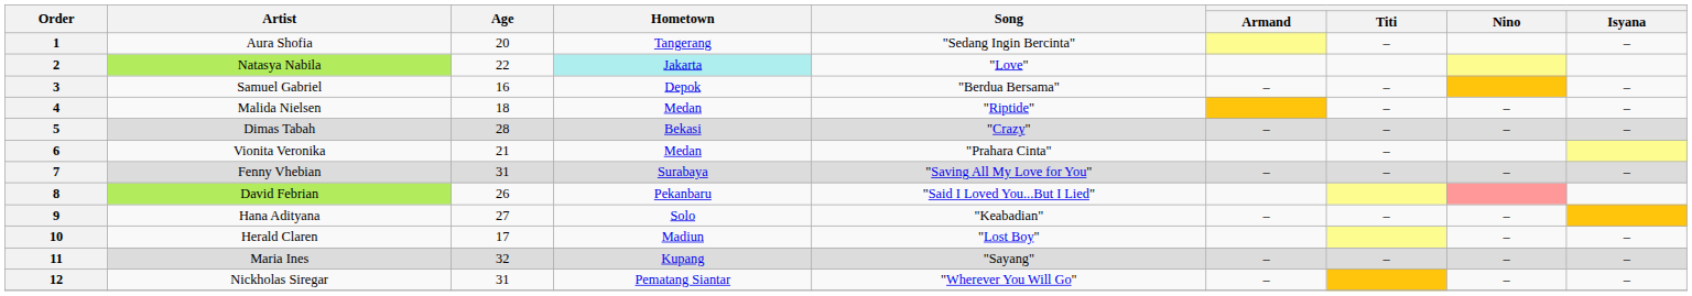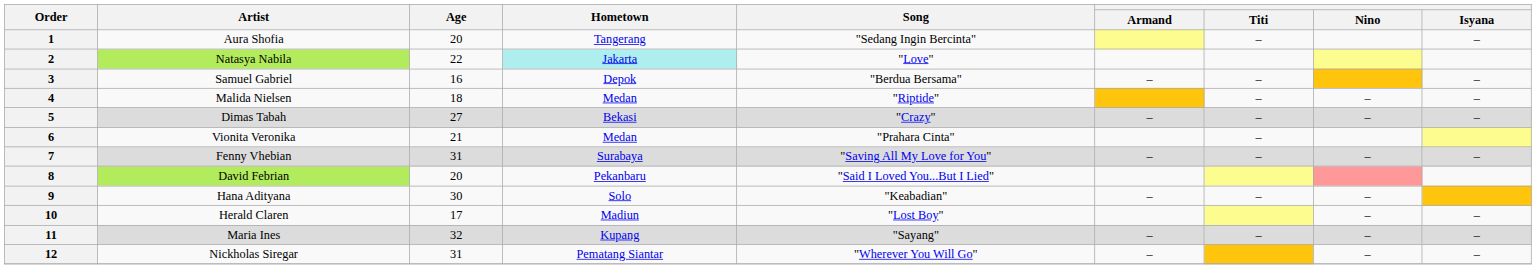5 | Age: 28 -> 27
8 | Age: 26 -> 20
9 | Age: 27 -> 30
